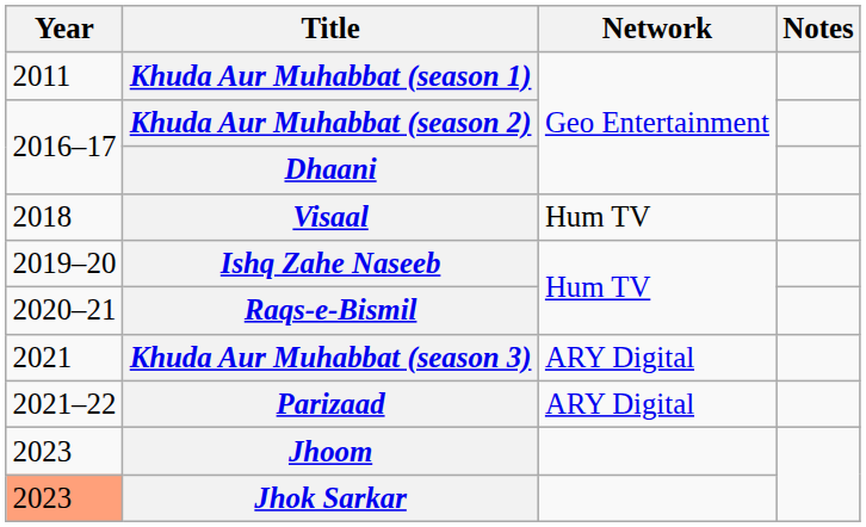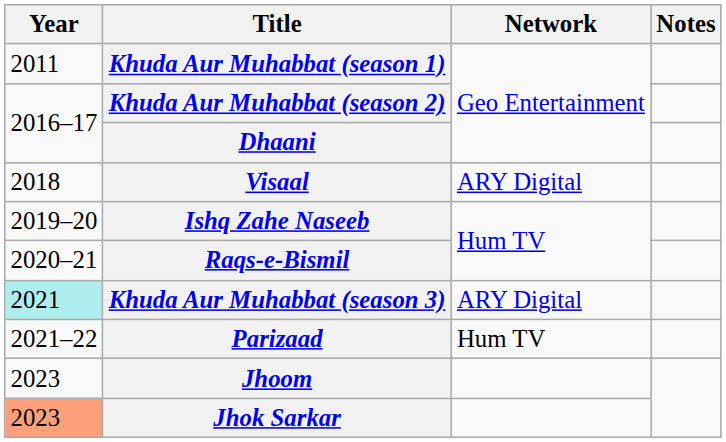Visaal | Network: Hum TV -> ARY Digital
Khuda Aur Muhabbat (season 3) | Year: no background -> paleturquoise background
Parizaad | Network: ARY Digital -> Hum TV
